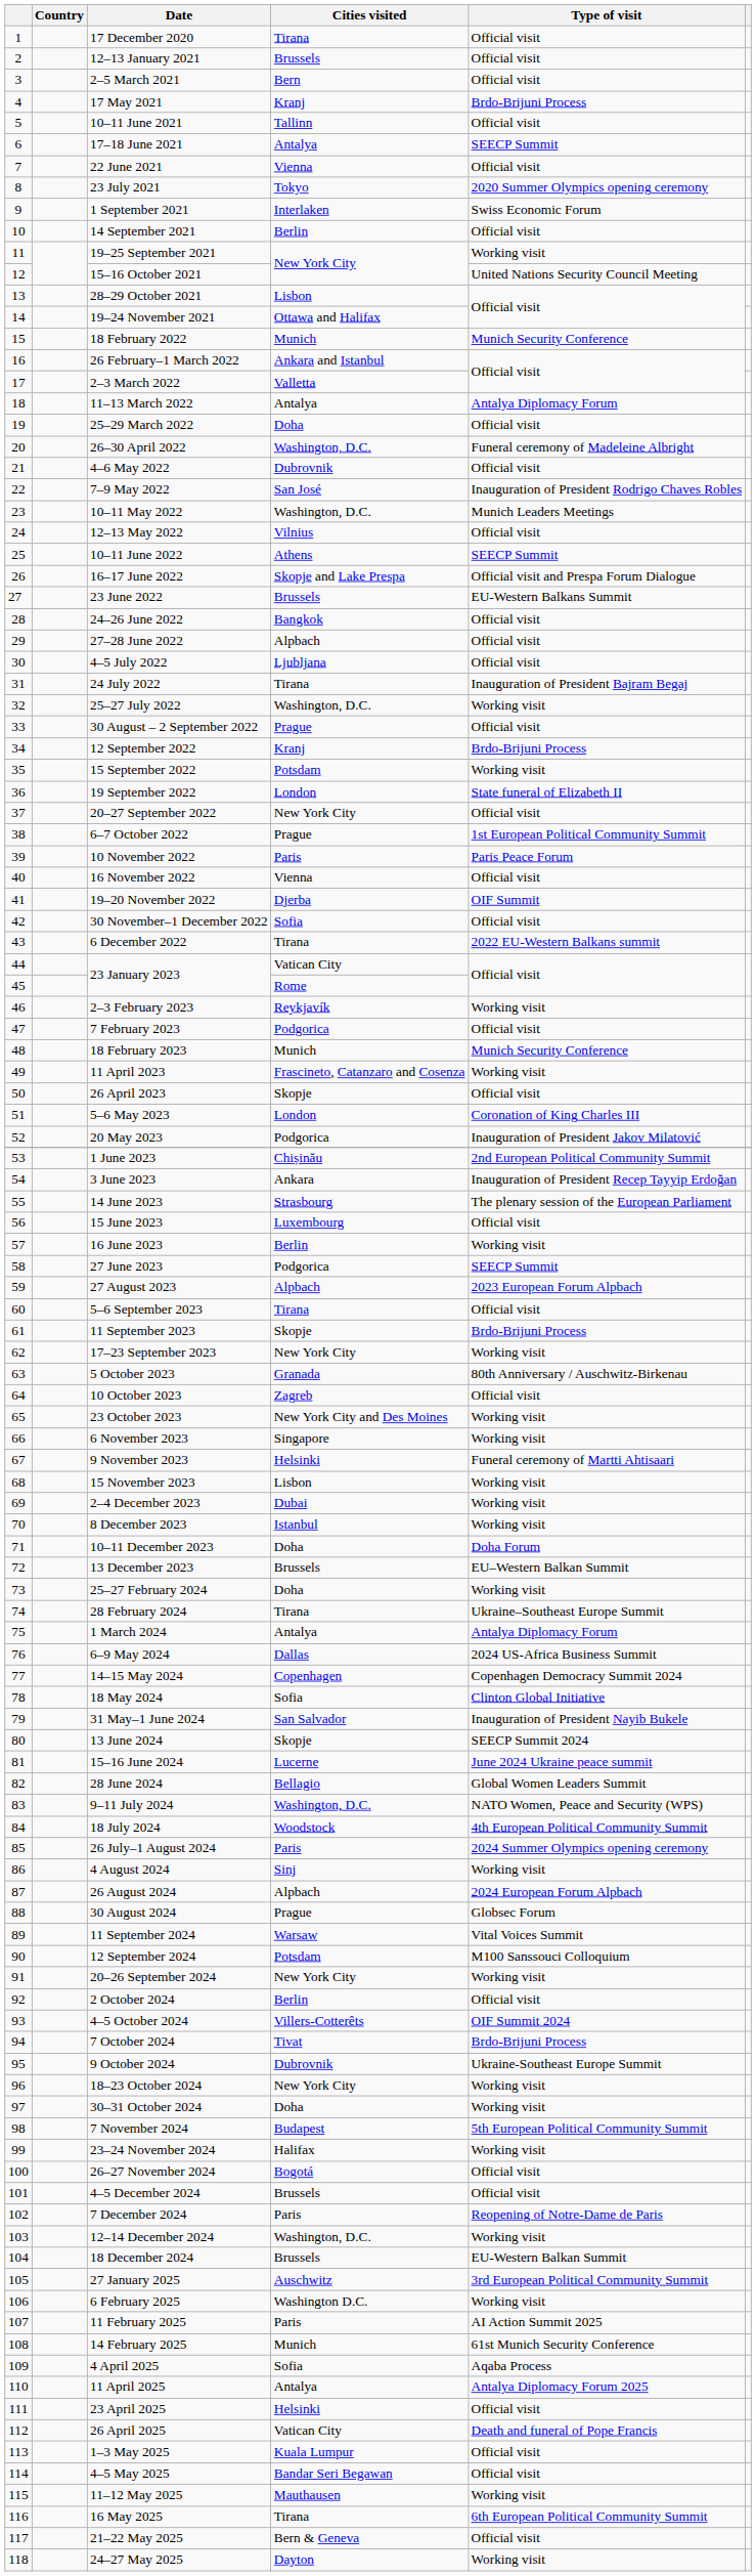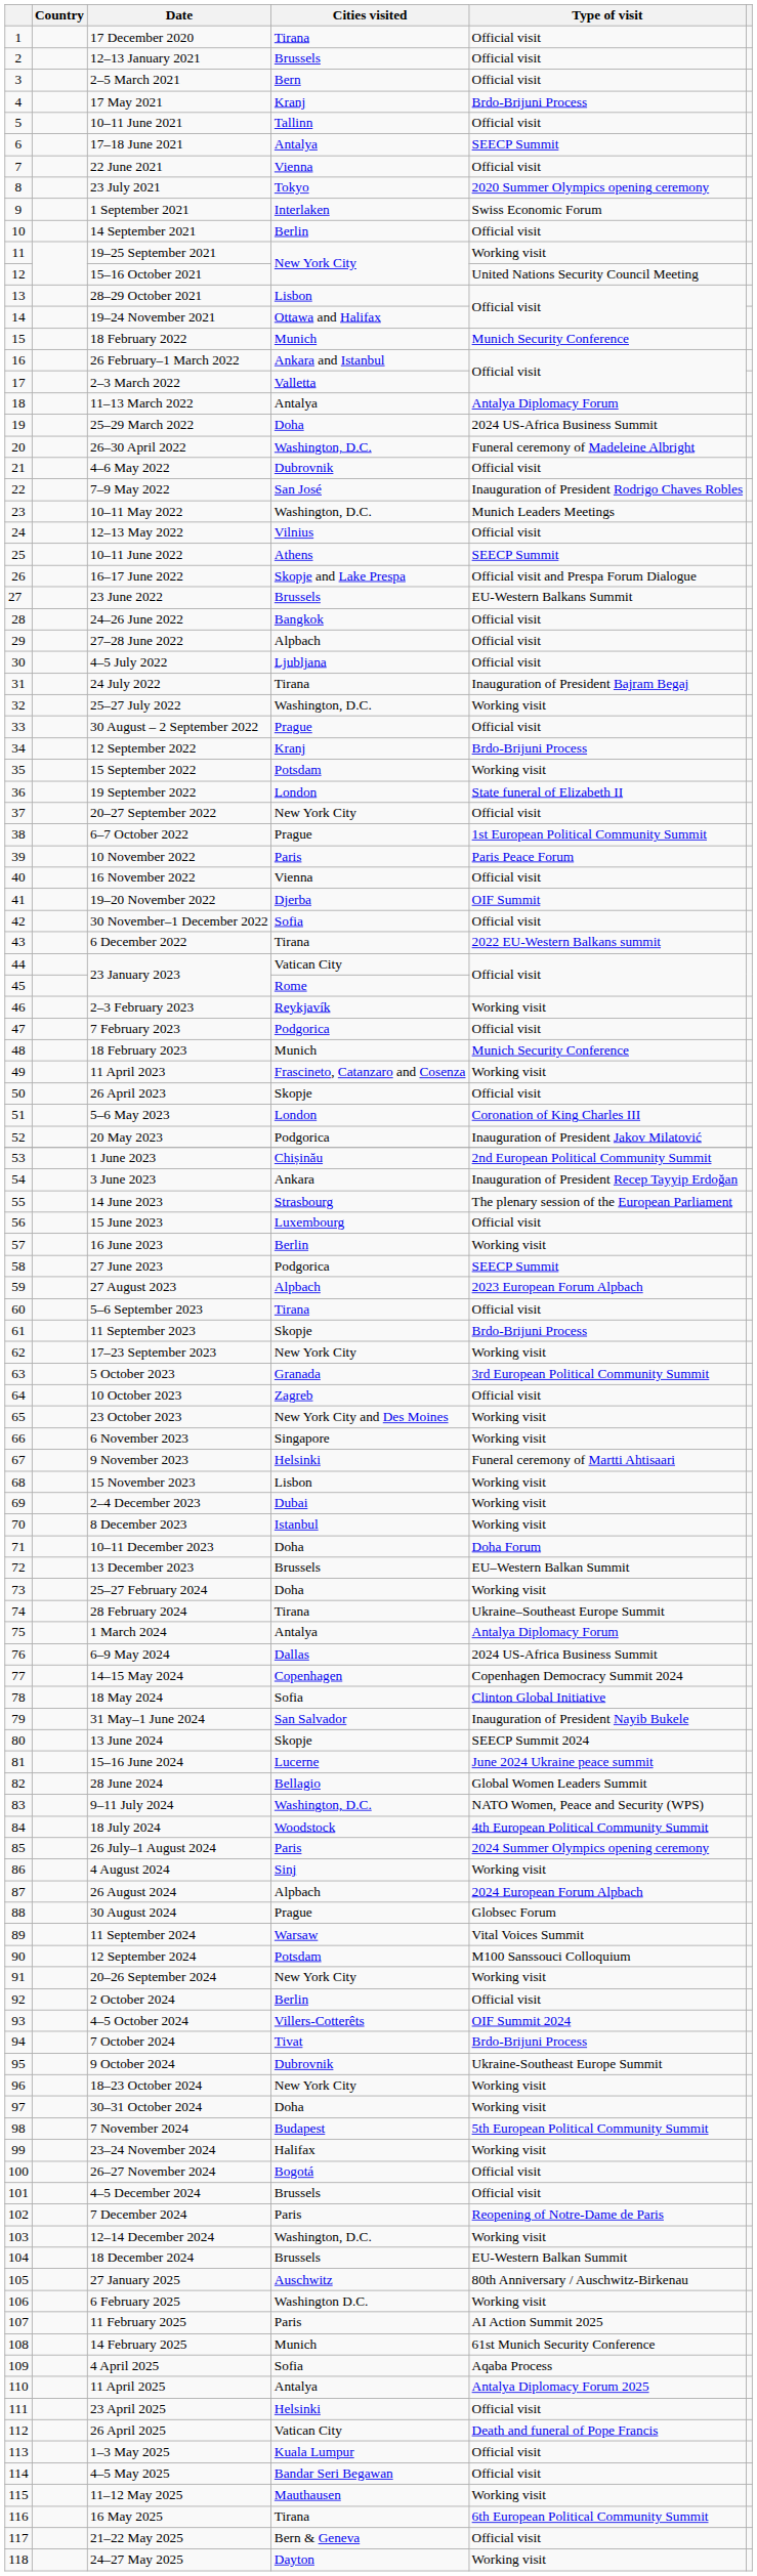25–29 March 2022 | Type of visit: Official visit -> 2024 US-Africa Business Summit
5 October 2023 | Type of visit: 80th Anniversary / Auschwitz-Birkenau -> 3rd European Political Community Summit
27 January 2025 | Type of visit: 3rd European Political Community Summit -> 80th Anniversary / Auschwitz-Birkenau
